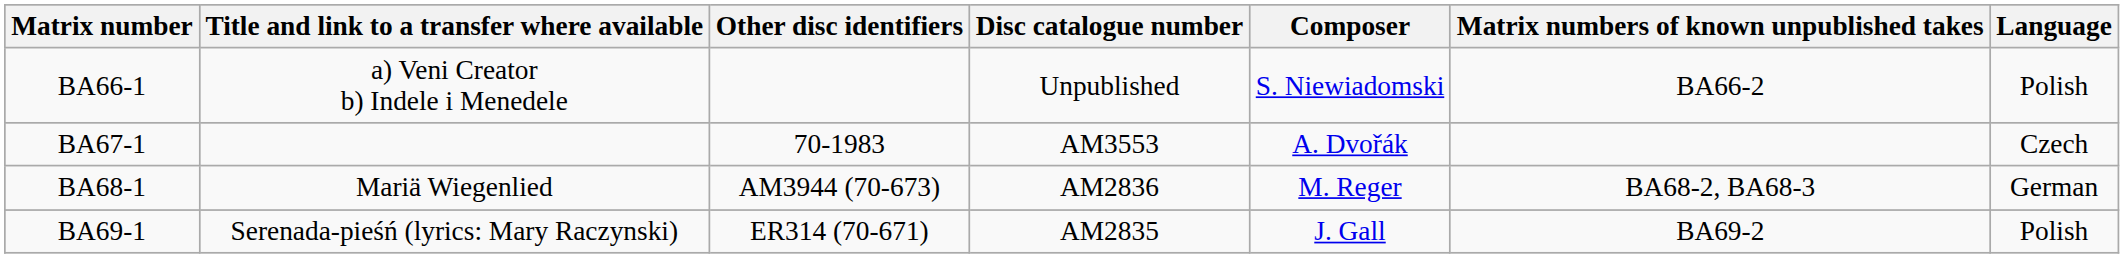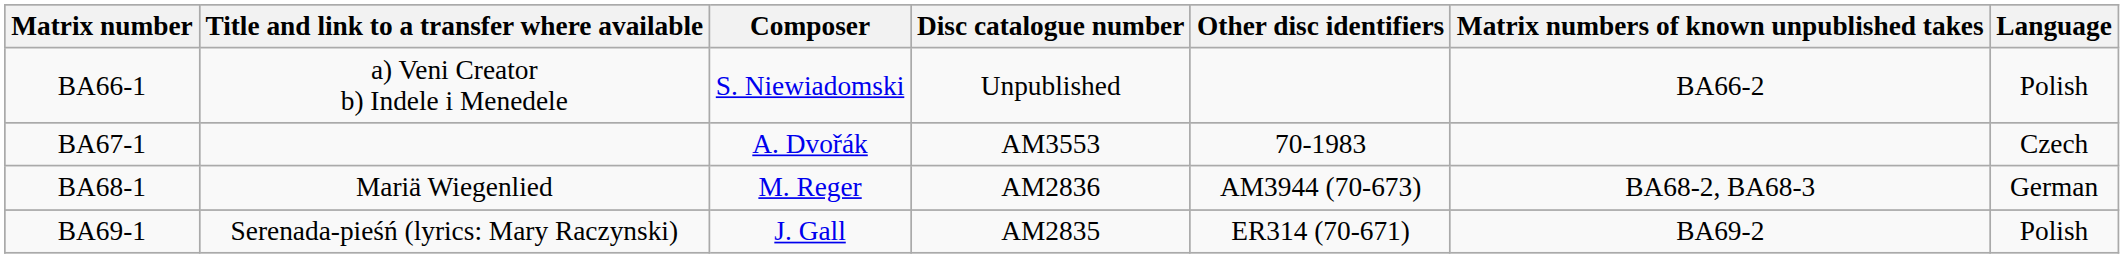columns swapped: Composer <-> Other disc identifiers
